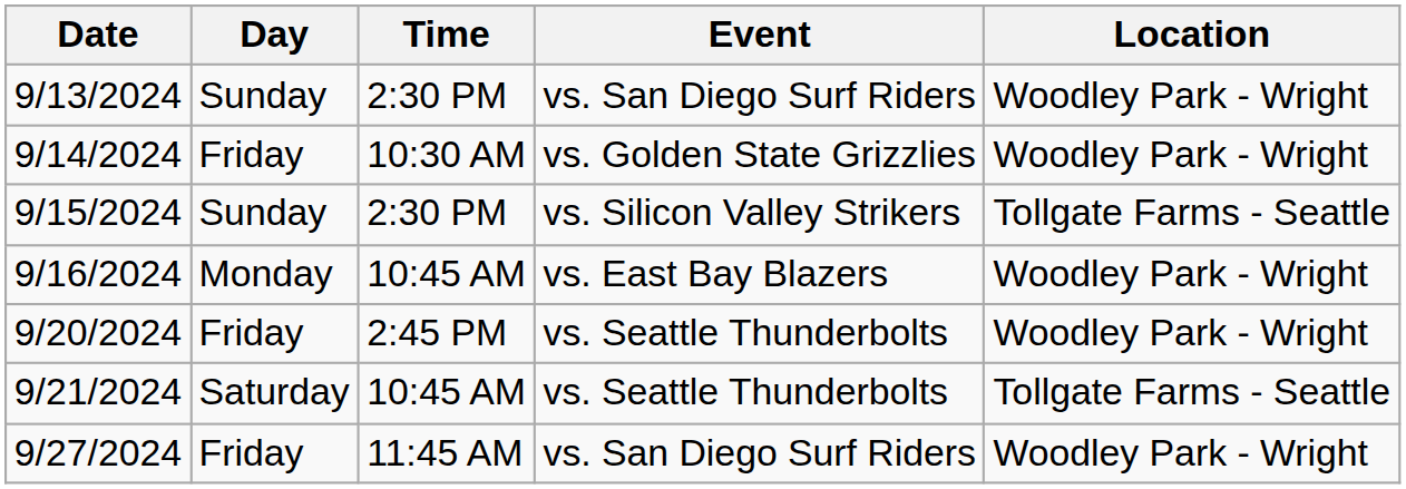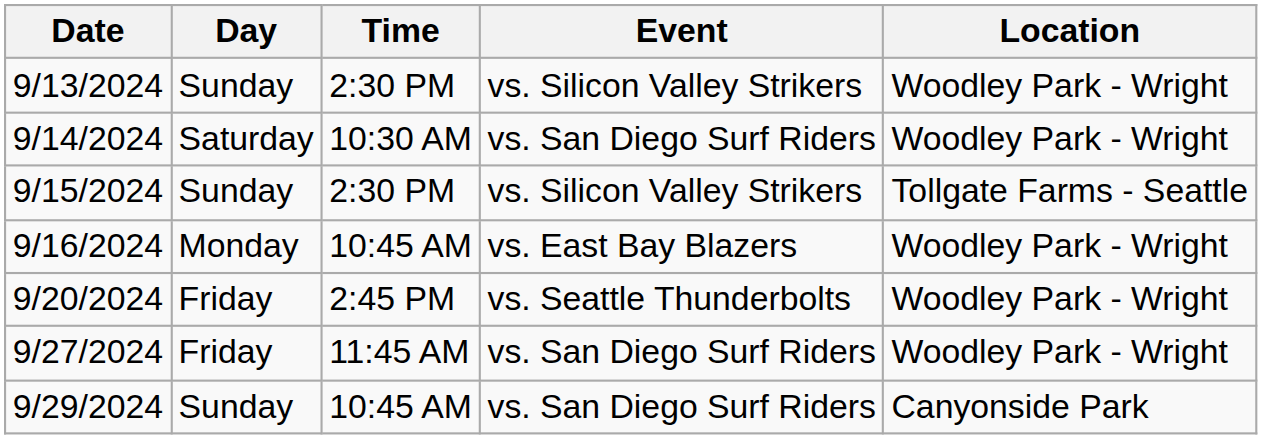9/13/2024 | Event: vs. San Diego Surf Riders -> vs. Silicon Valley Strikers
9/14/2024 | Day: Friday -> Saturday
9/14/2024 | Event: vs. Golden State Grizzlies -> vs. San Diego Surf Riders
- row: 9/21/2024 | Saturday | 10:45 AM | vs. Seattle Thunderbolts | Tollgate Farms - Seattle
+ row: 9/29/2024 | Sunday | 10:45 AM | vs. San Diego Surf Riders | Canyonside Park
